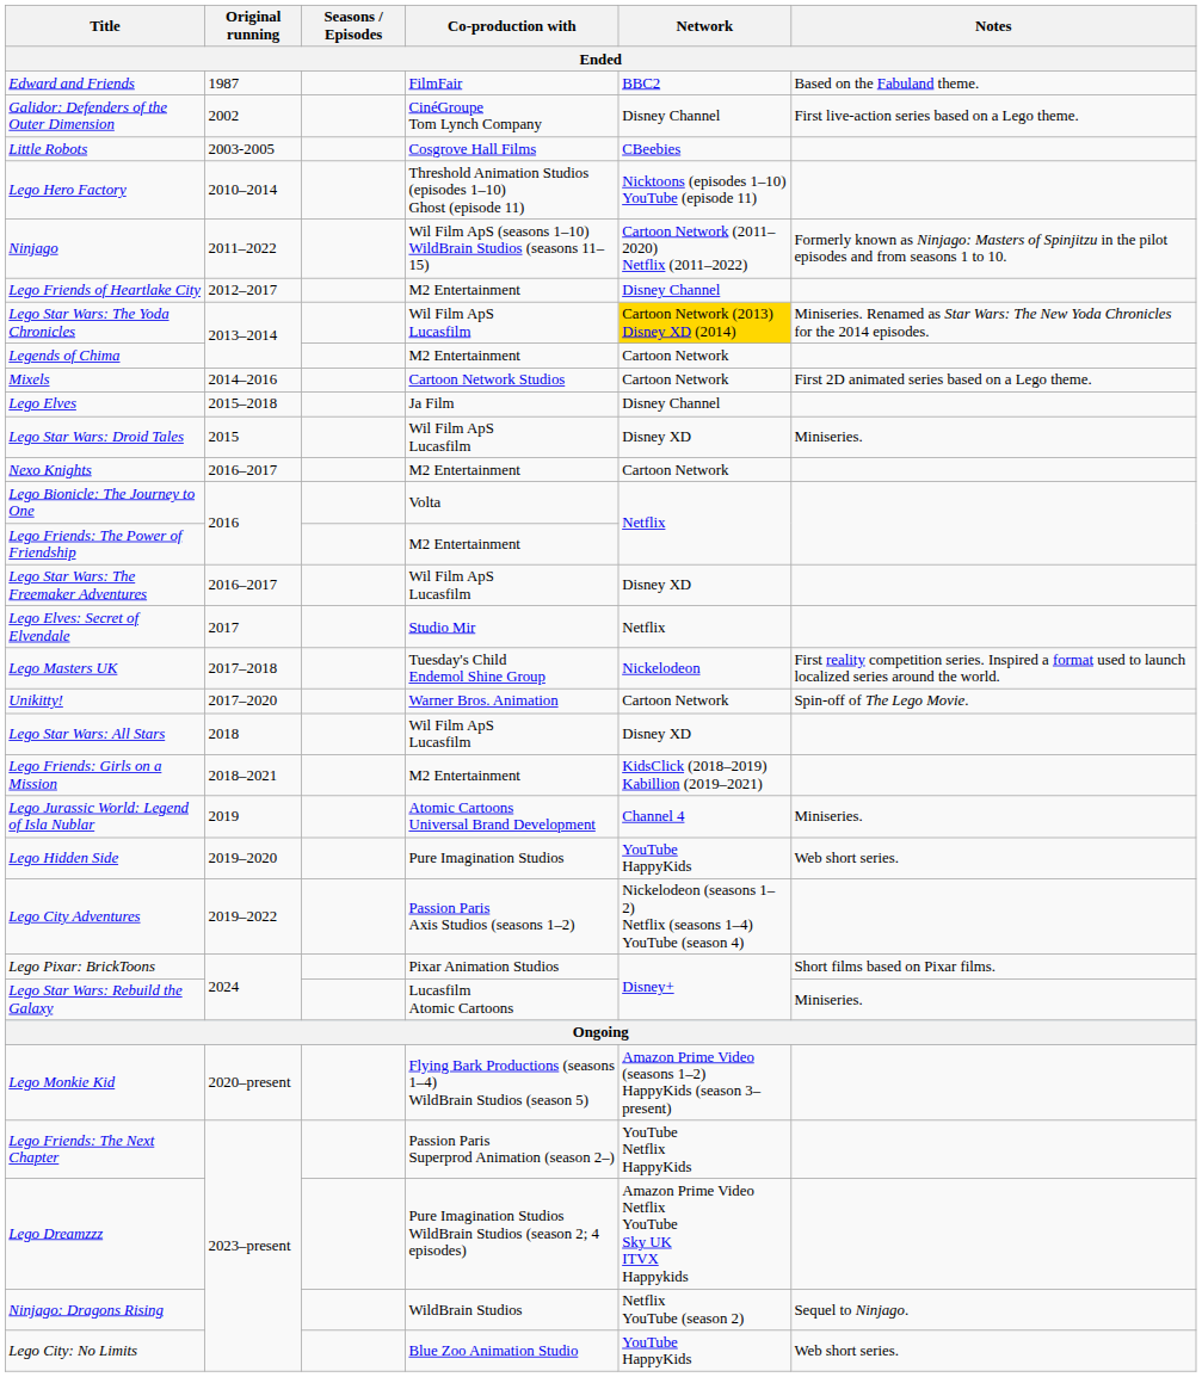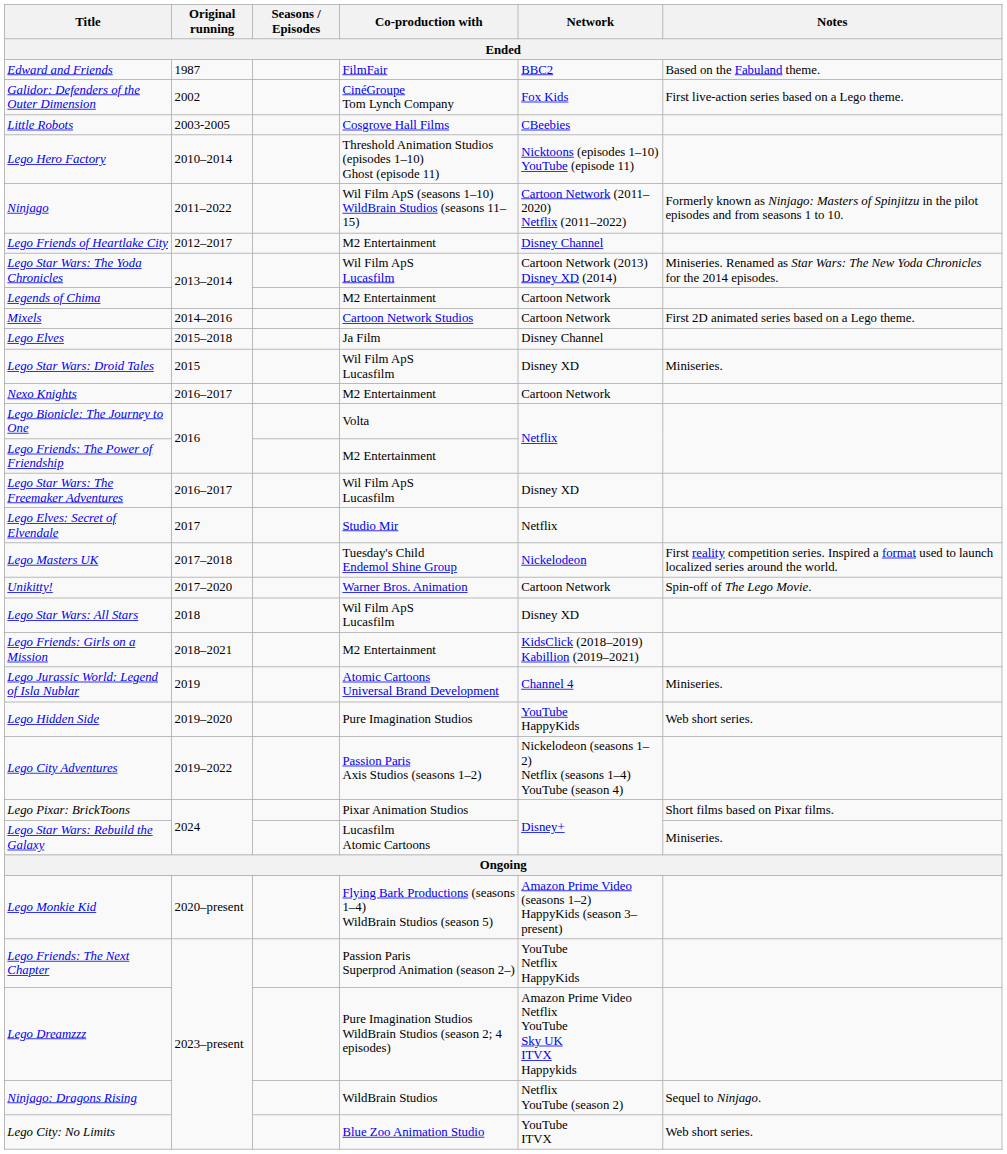Galidor: Defenders of the Outer Dimension | Network: Disney Channel -> Fox Kids
Lego Star Wars: The Yoda Chronicles | Network: gold background -> no background
Lego City: No Limits | Network: YouTube HappyKids -> YouTube ITVX
